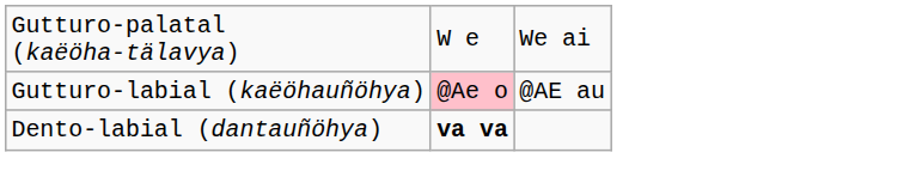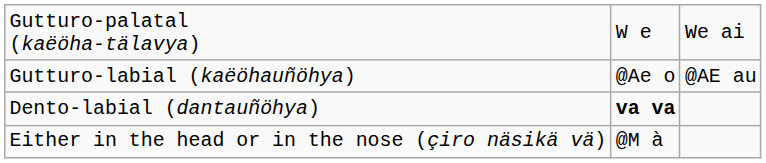Gutturo-labial (kaëöhauñöhya) | column 2: pink background -> no background
+ row: Either in the head or in the nose (çiro näsikä vä) | @M à
